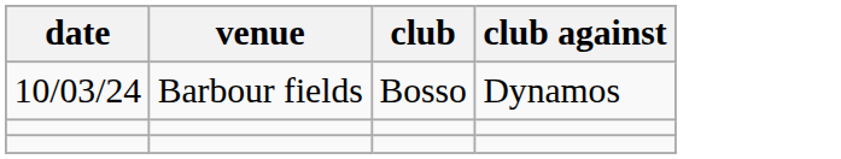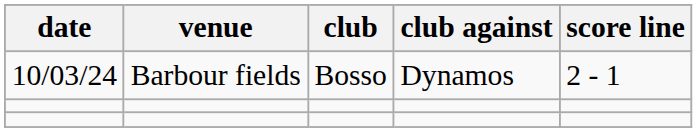+ column: score line | 2 - 1
